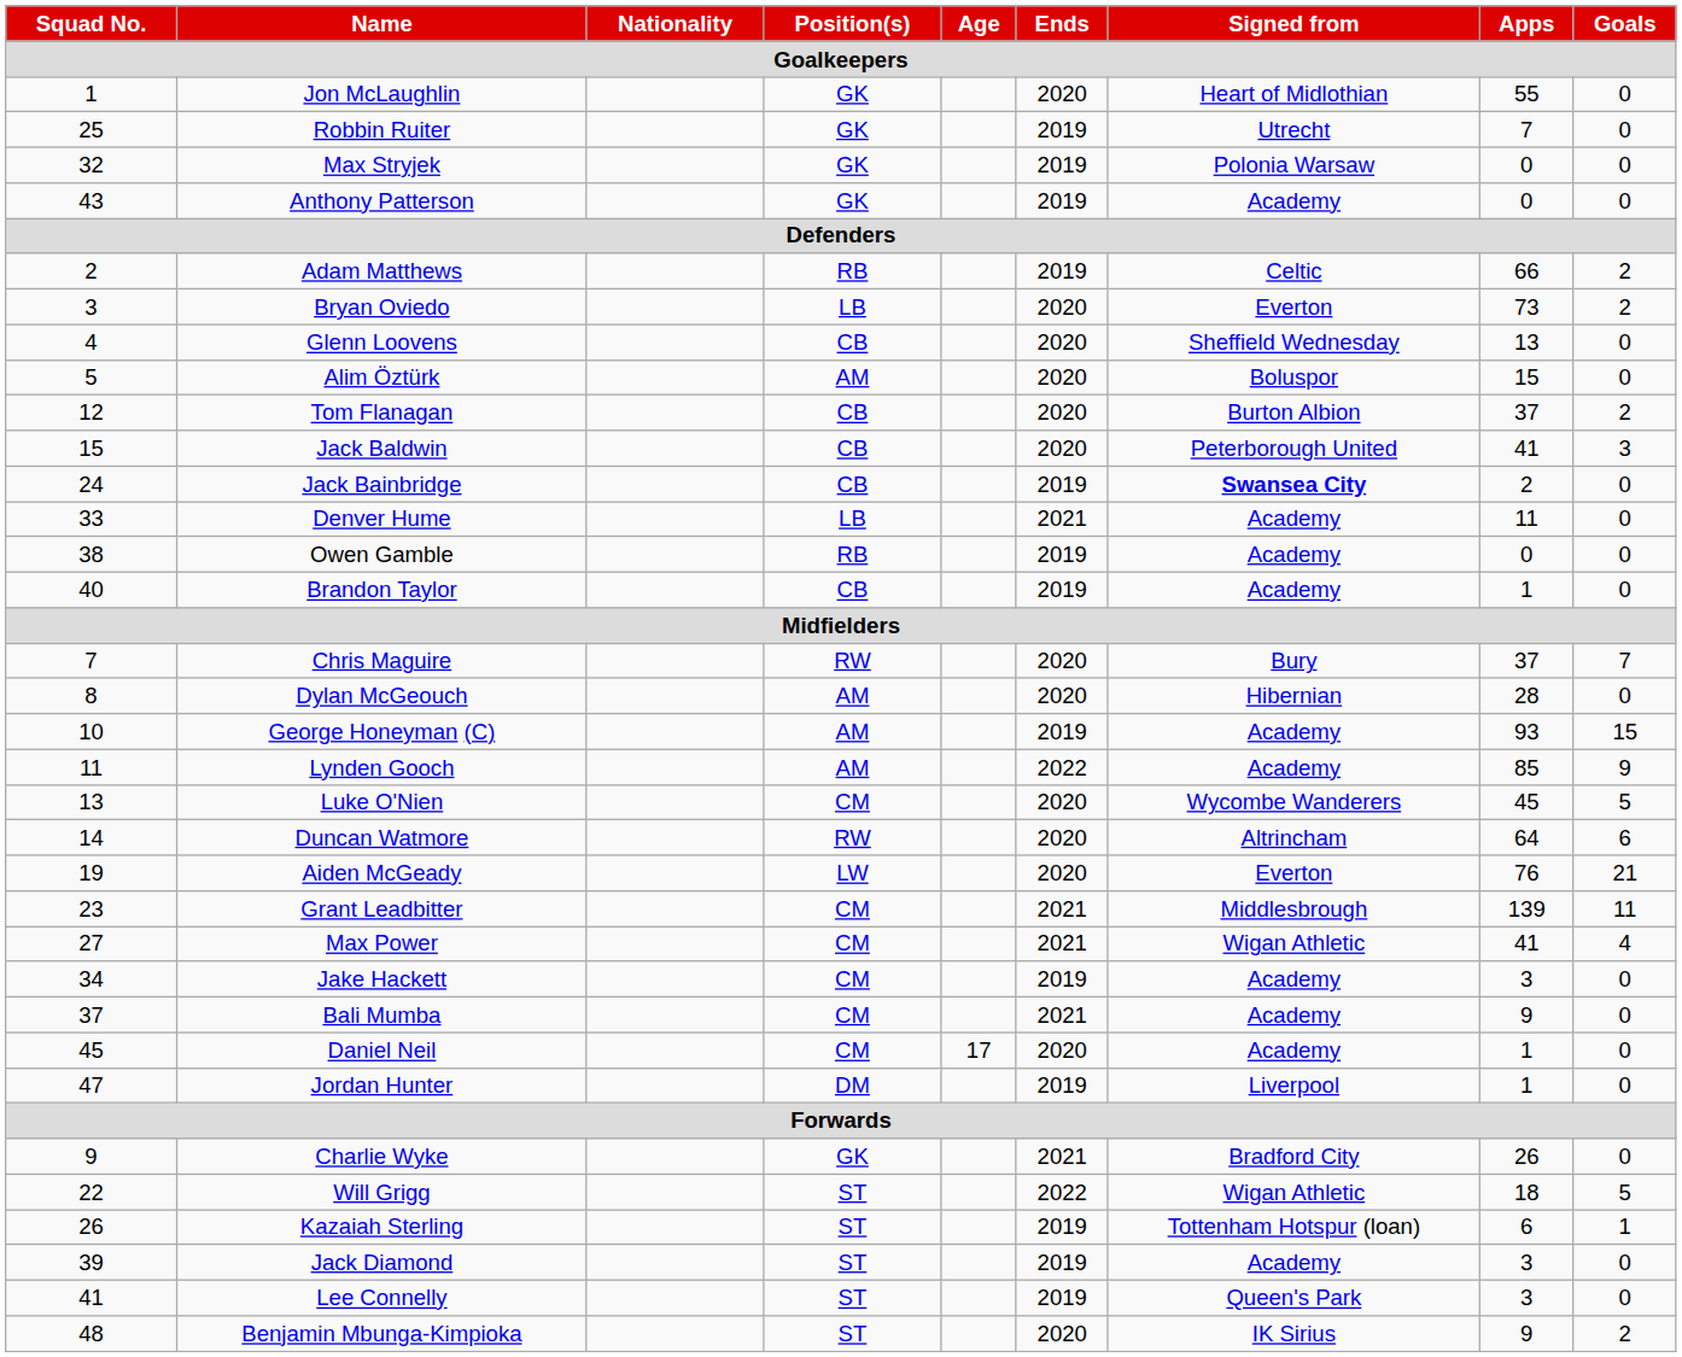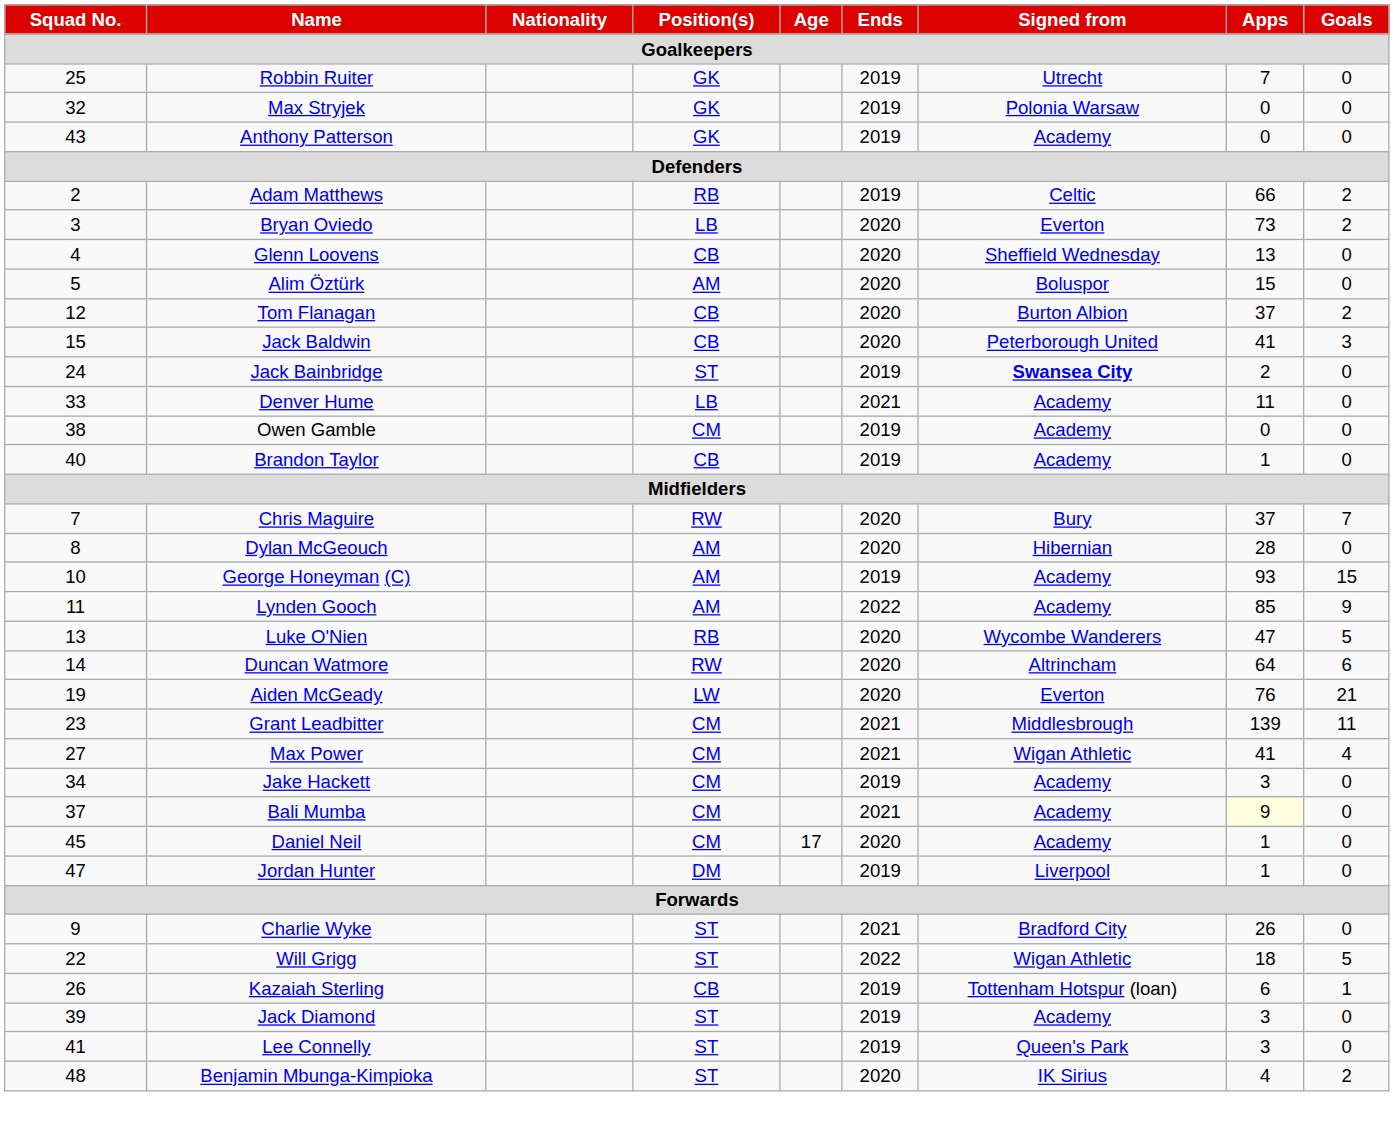- row: 1 | Jon McLaughlin | GK | 2020 | Heart of Midlothian | 55 | 0
Jack Bainbridge | Position(s): CB -> ST
Owen Gamble | Position(s): RB -> CM
Luke O'Nien | Position(s): CM -> RB
Luke O'Nien | Apps: 45 -> 47
Bali Mumba | Apps: no background -> lightyellow background
Charlie Wyke | Position(s): GK -> ST
Kazaiah Sterling | Position(s): ST -> CB
Benjamin Mbunga-Kimpioka | Apps: 9 -> 4
